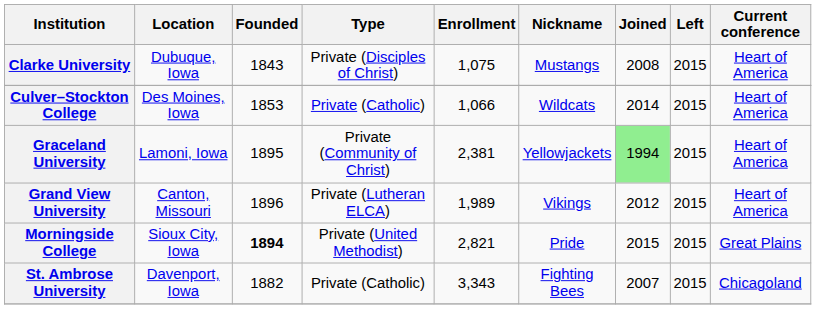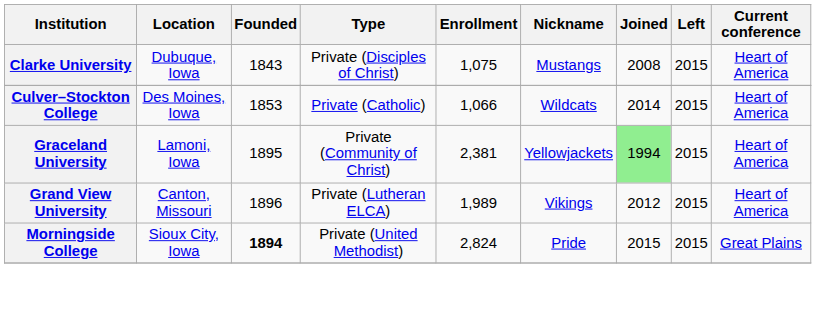Morningside College | Enrollment: 2,821 -> 2,824
- row: St. Ambrose University | Davenport, Iowa | 1882 | Private (Catholic) | 3,343 | Fighting Bees | 2007 | 2015 | Chicagoland
